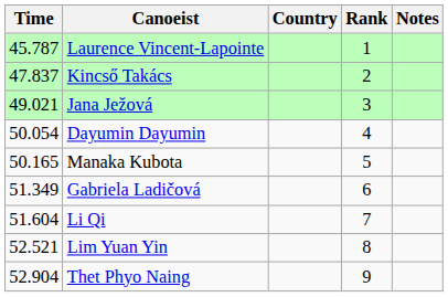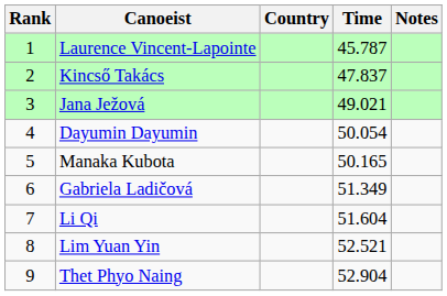columns swapped: Rank <-> Time
